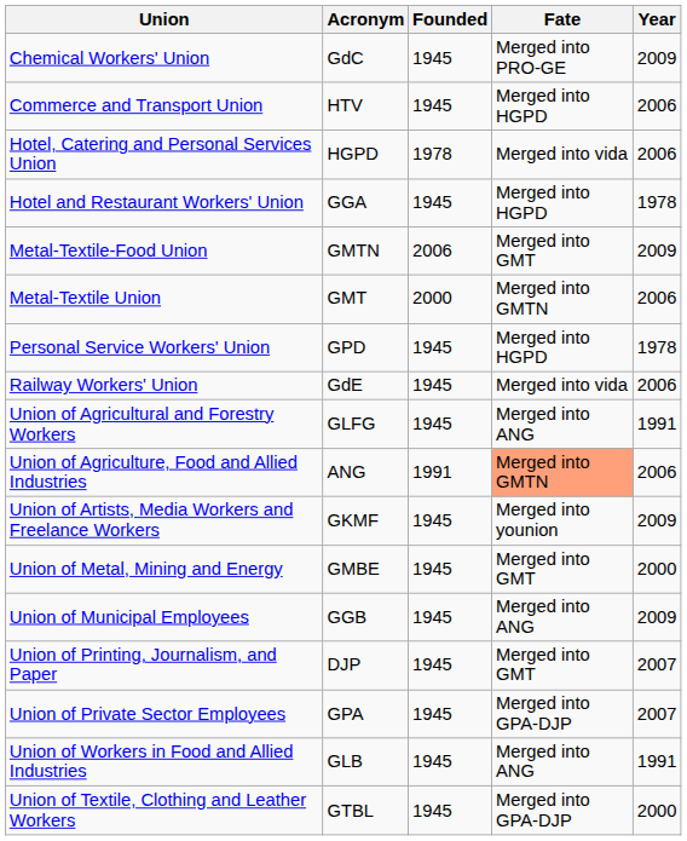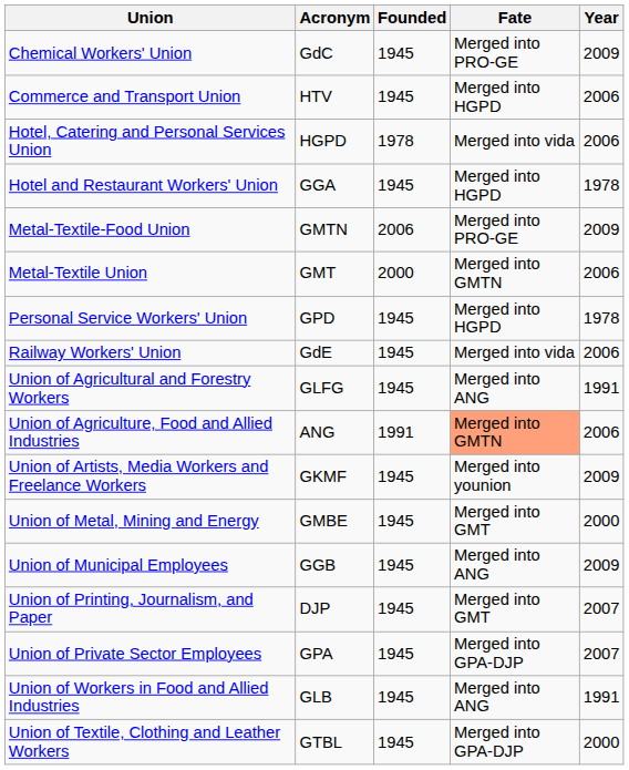Metal-Textile-Food Union | Fate: Merged into GMT -> Merged into PRO-GE
